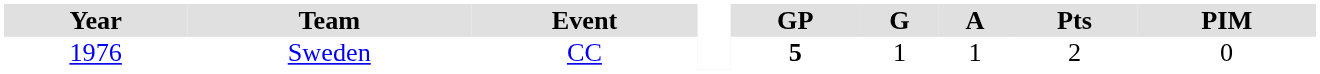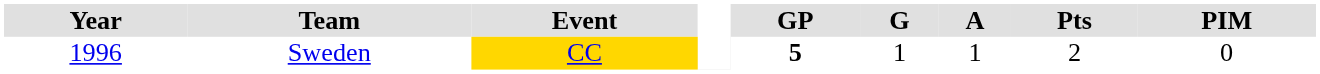Sweden | Year: 1976 -> 1996
Sweden | Event: no background -> gold background
